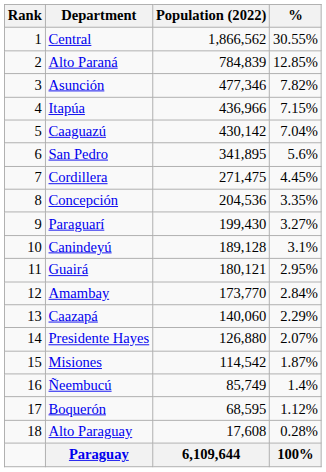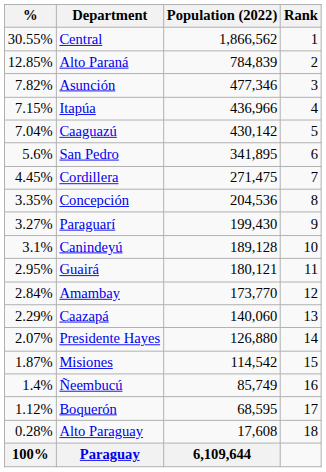columns swapped: Rank <-> %
